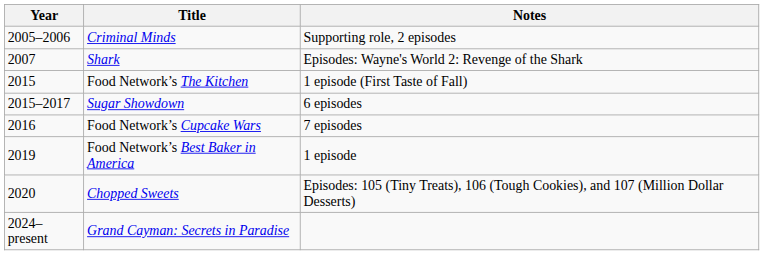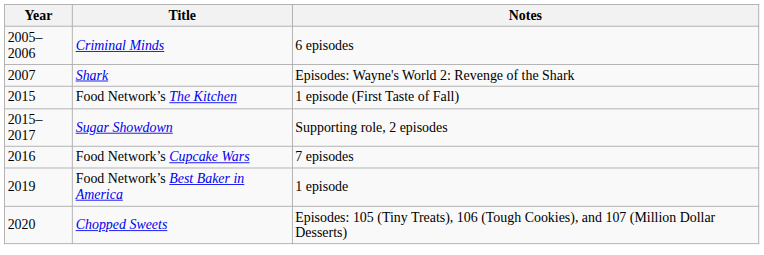Criminal Minds | Notes: Supporting role, 2 episodes -> 6 episodes
Sugar Showdown | Notes: 6 episodes -> Supporting role, 2 episodes
- row: 2024–present | Grand Cayman: Secrets in Paradise
